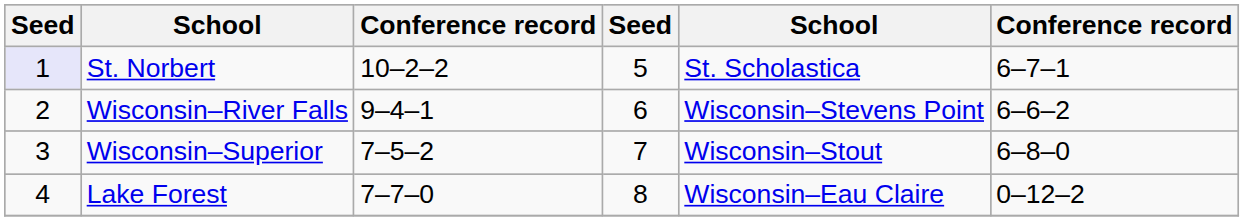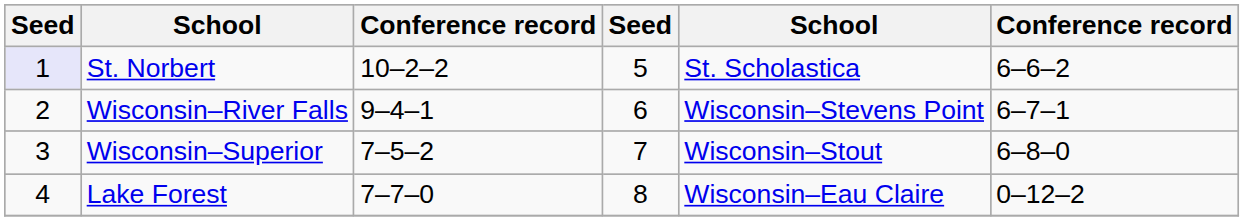St. Norbert | column 6: 6–7–1 -> 6–6–2
Wisconsin–River Falls | column 6: 6–6–2 -> 6–7–1
